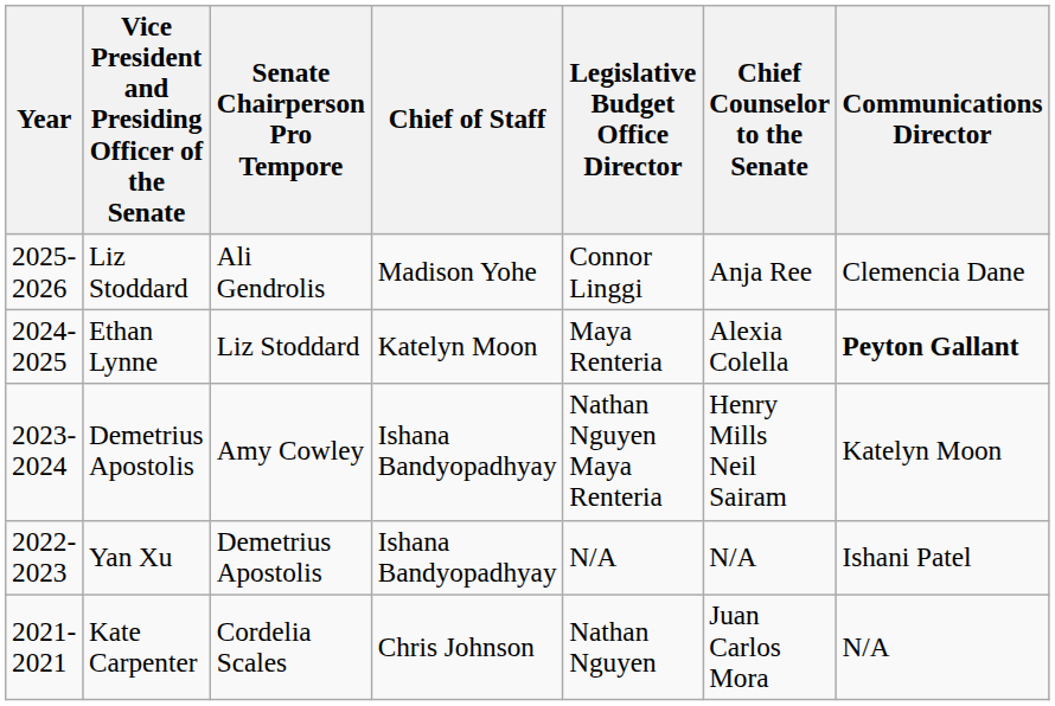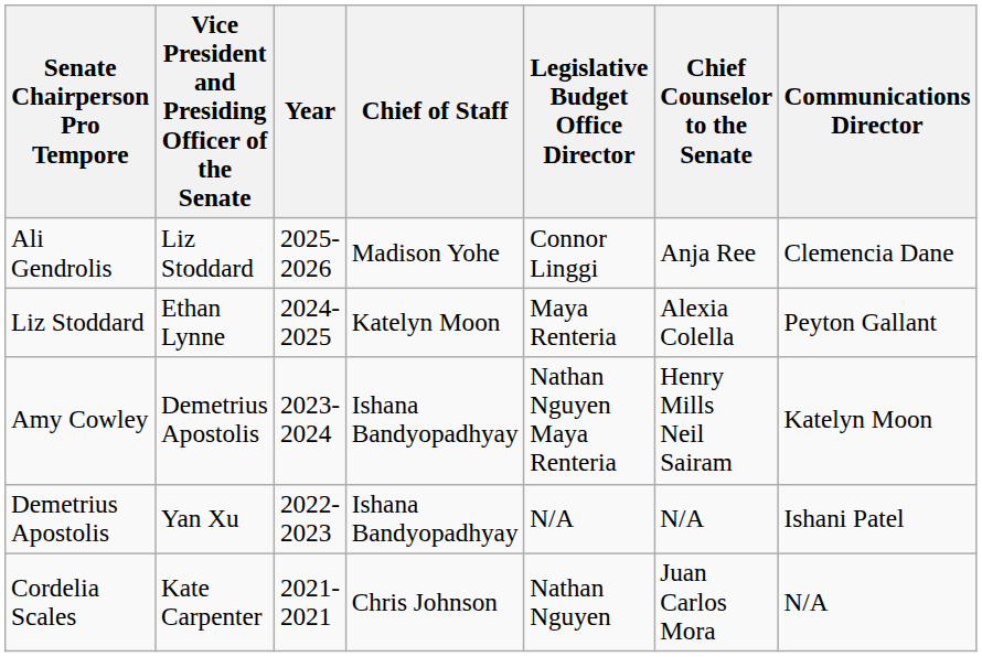columns swapped: Year <-> Senate Chairperson Pro Tempore
Ethan Lynne | Communications Director: bold -> normal
